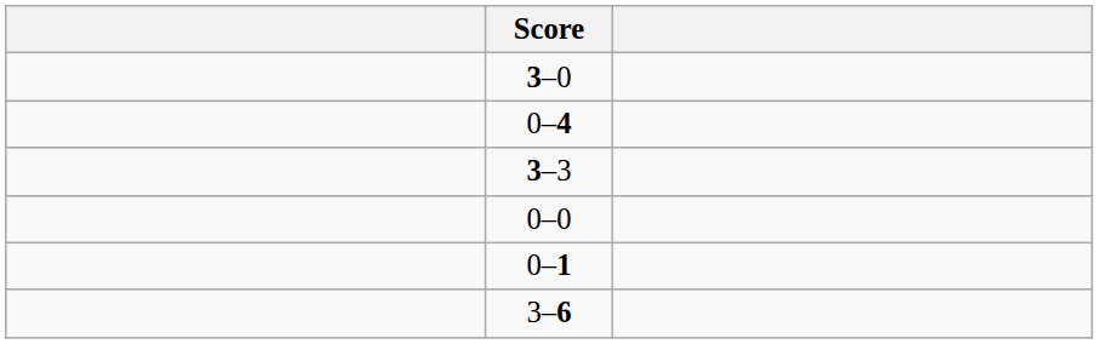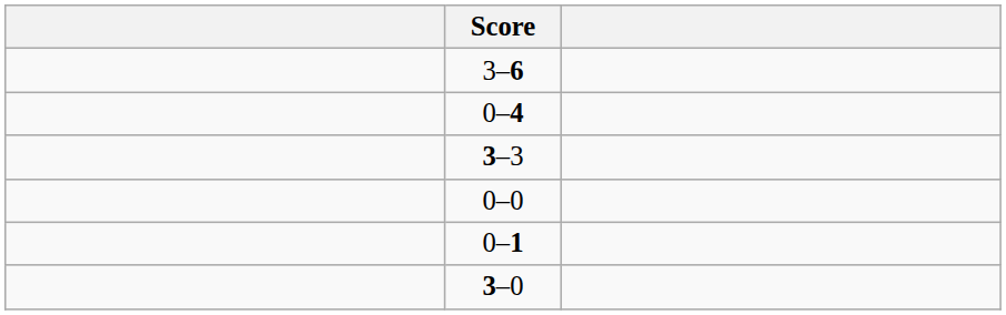rows swapped: 3–6 <-> 3–0
